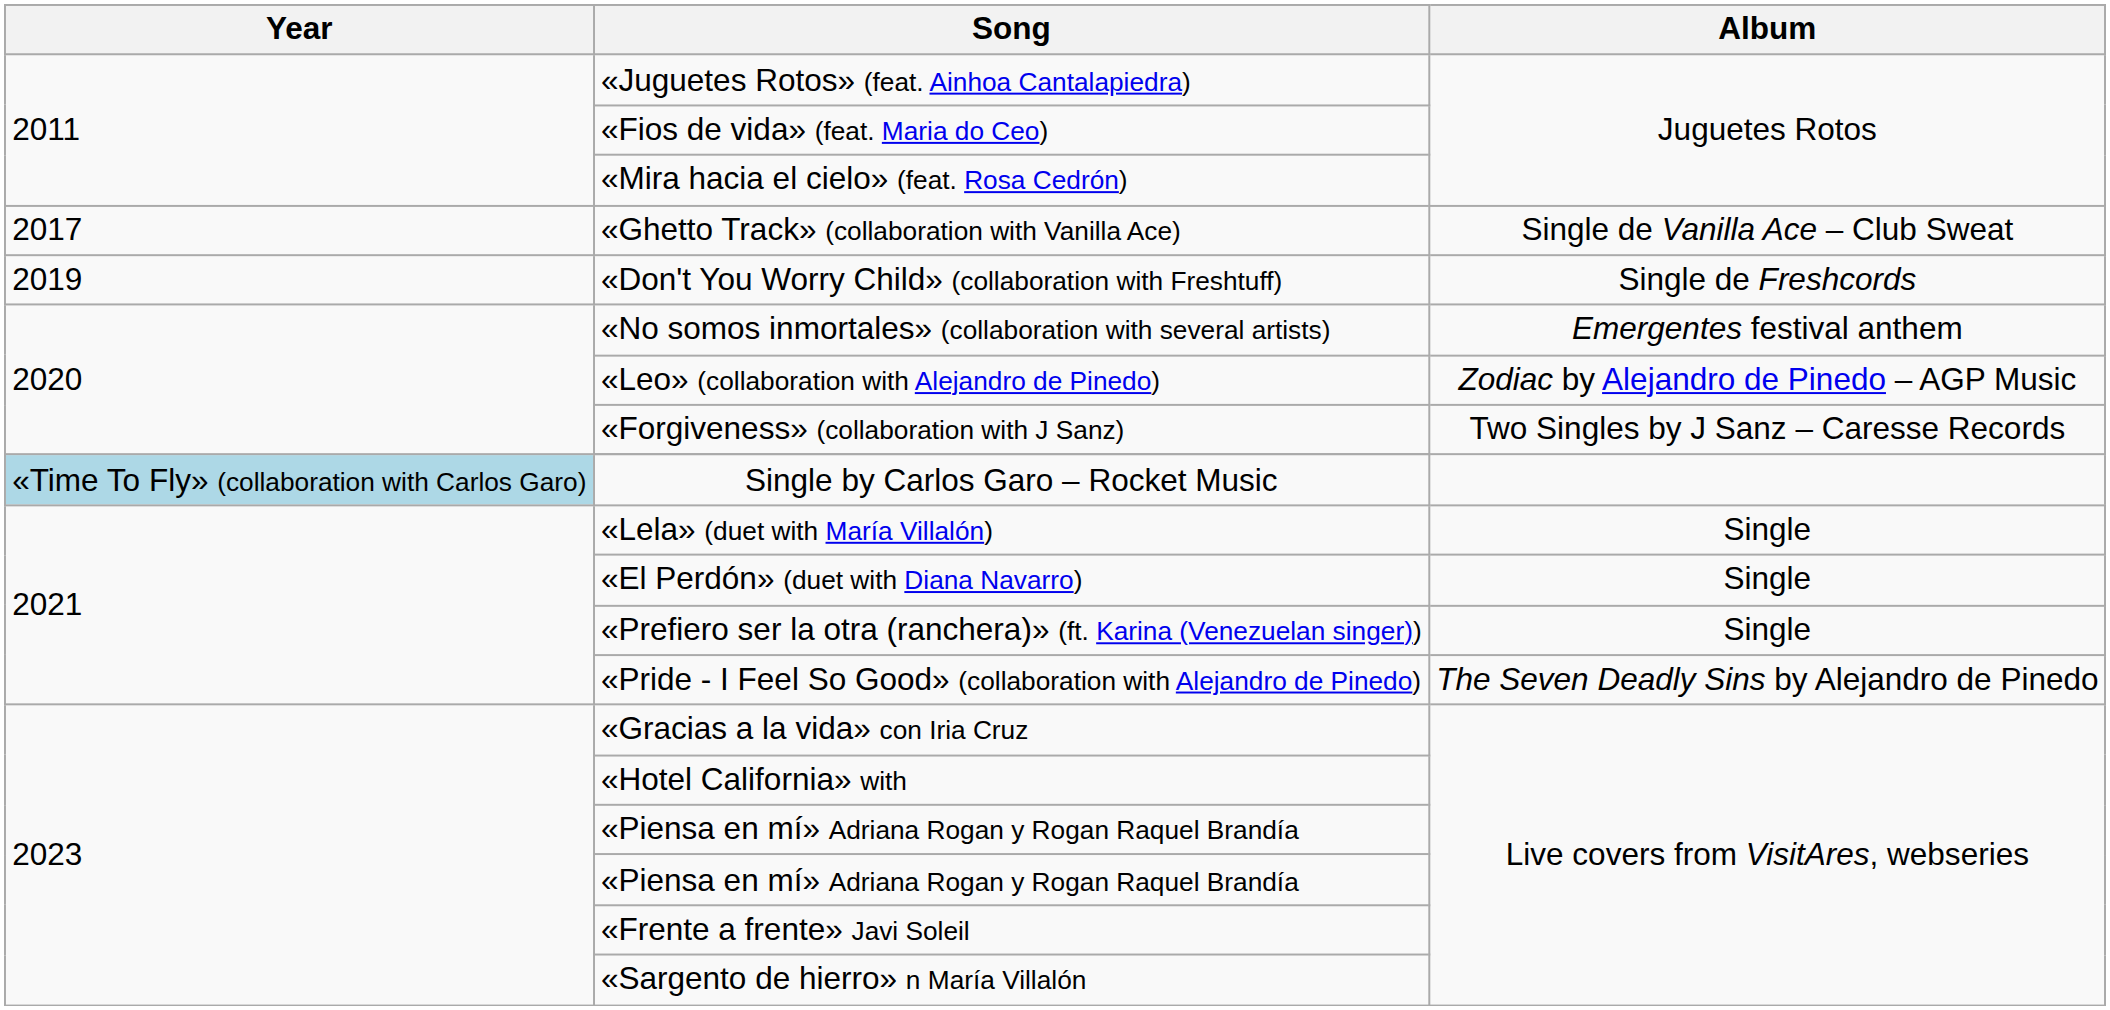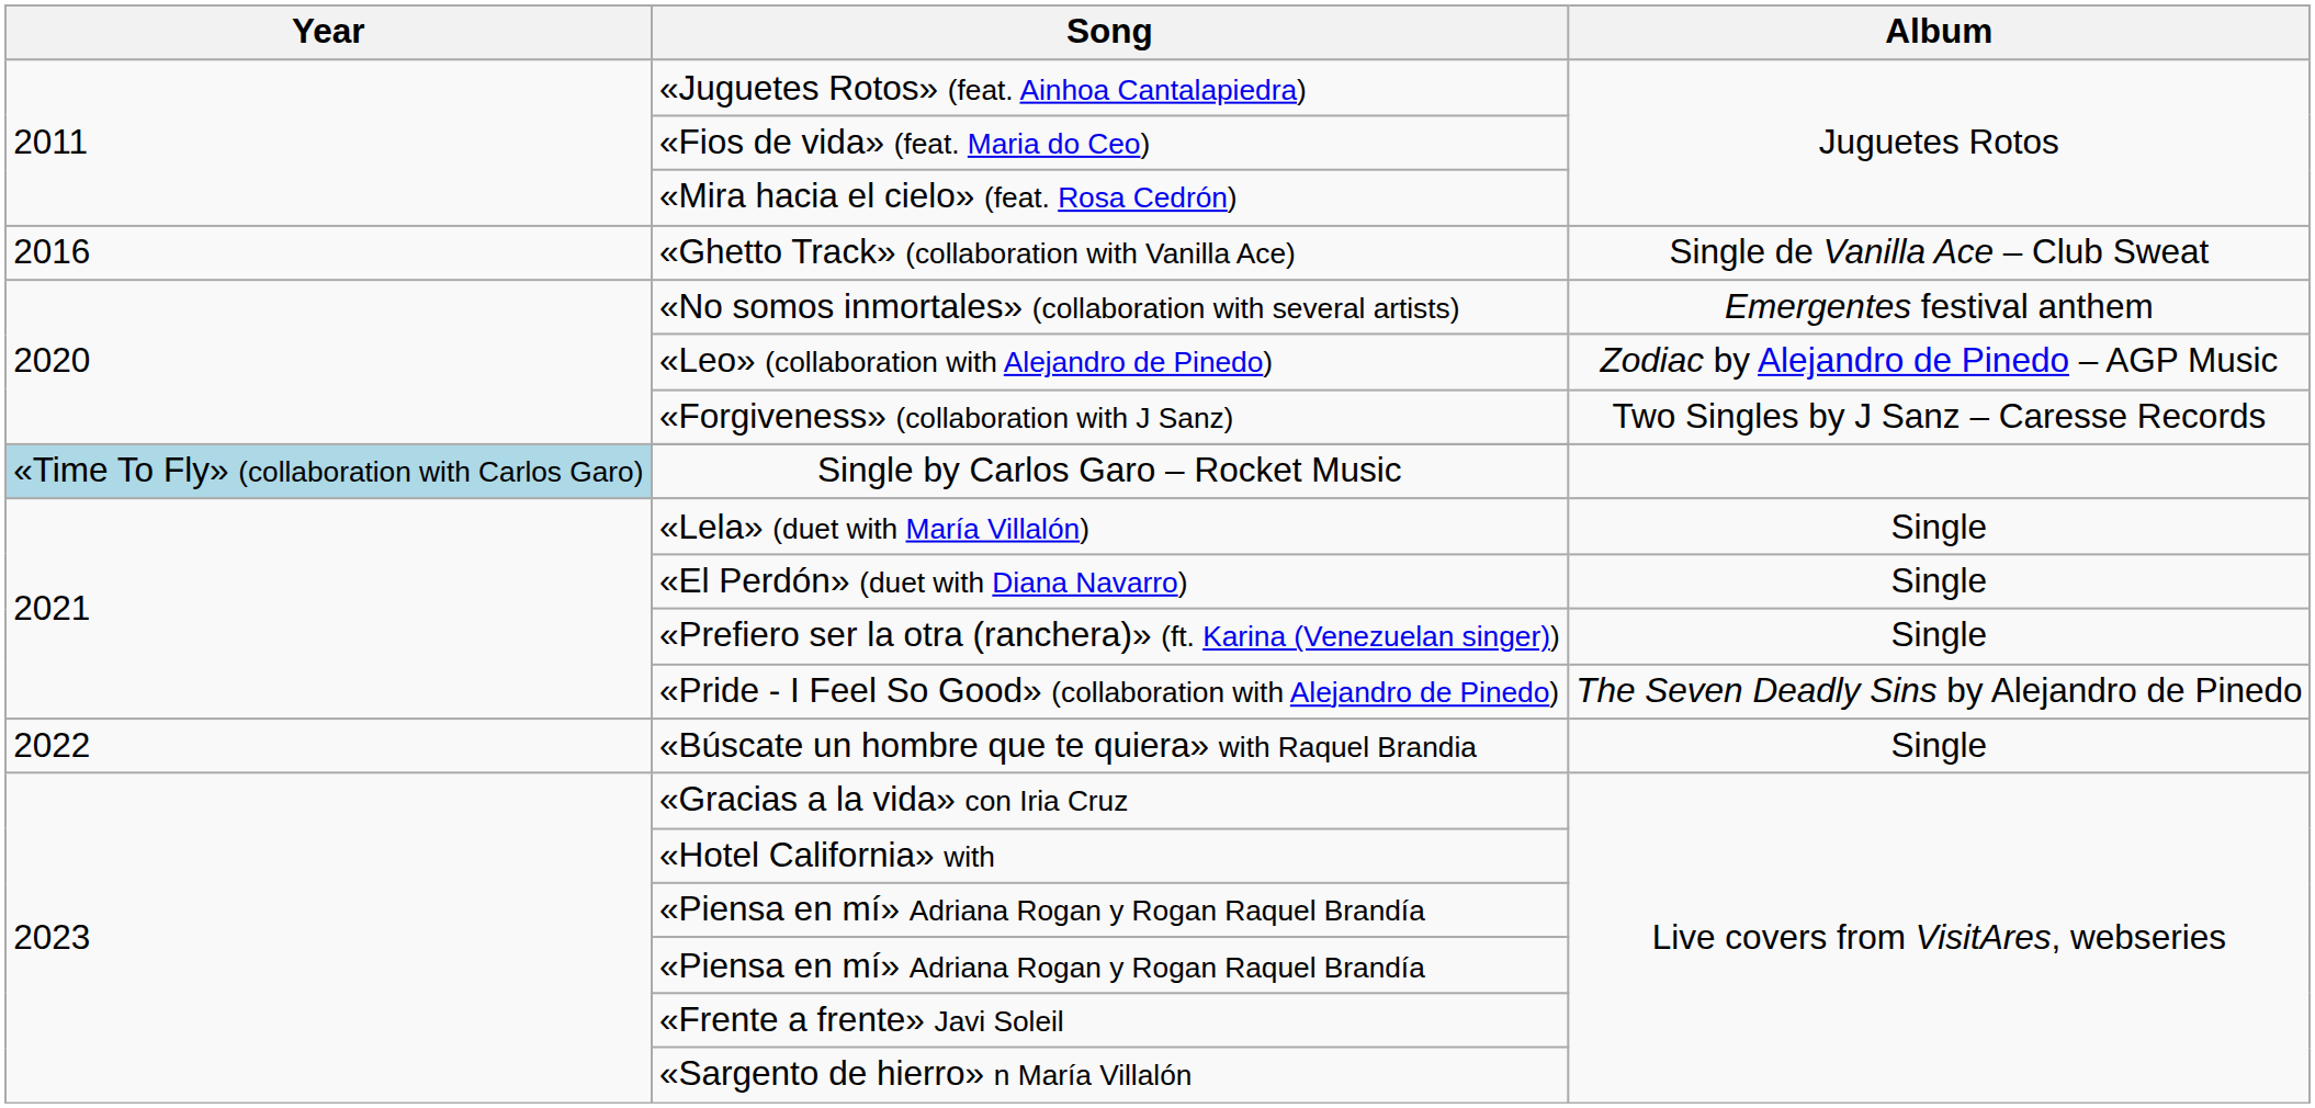«Ghetto Track» (collaboration with Vanilla Ace) | Year: 2017 -> 2016
- row: 2019 | «Don't You Worry Child» (collaboration with Freshtuff) | Single de Freshcords
+ row: 2022 | «Búscate un hombre que te quiera» with Raquel Brandia | Single
